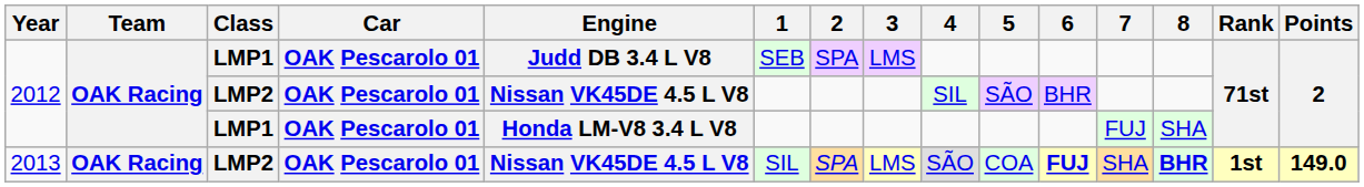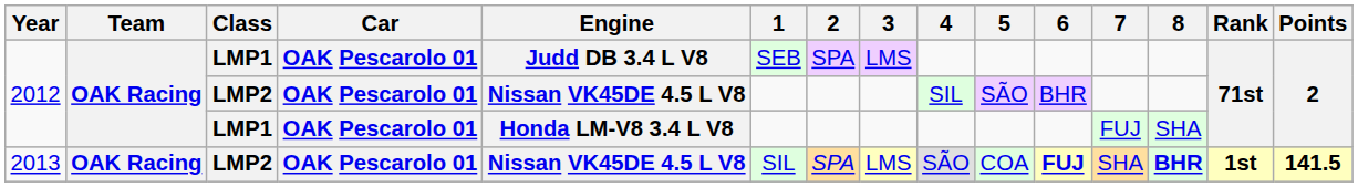2013 | Points: 149.0 -> 141.5
